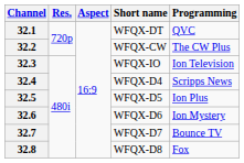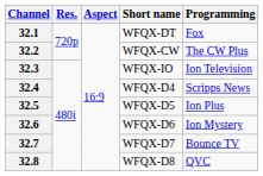32.1 | Programming: QVC -> Fox
32.8 | Programming: Fox -> QVC
